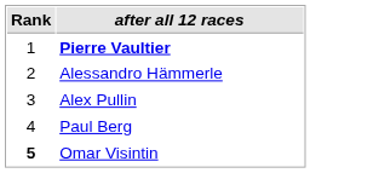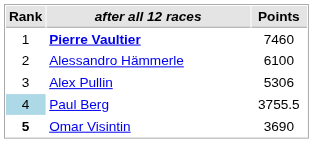+ column: Points | 7460 | 6100 | 5306 | 3755.5 | 3690
Paul Berg | Rank: no background -> lightblue background
